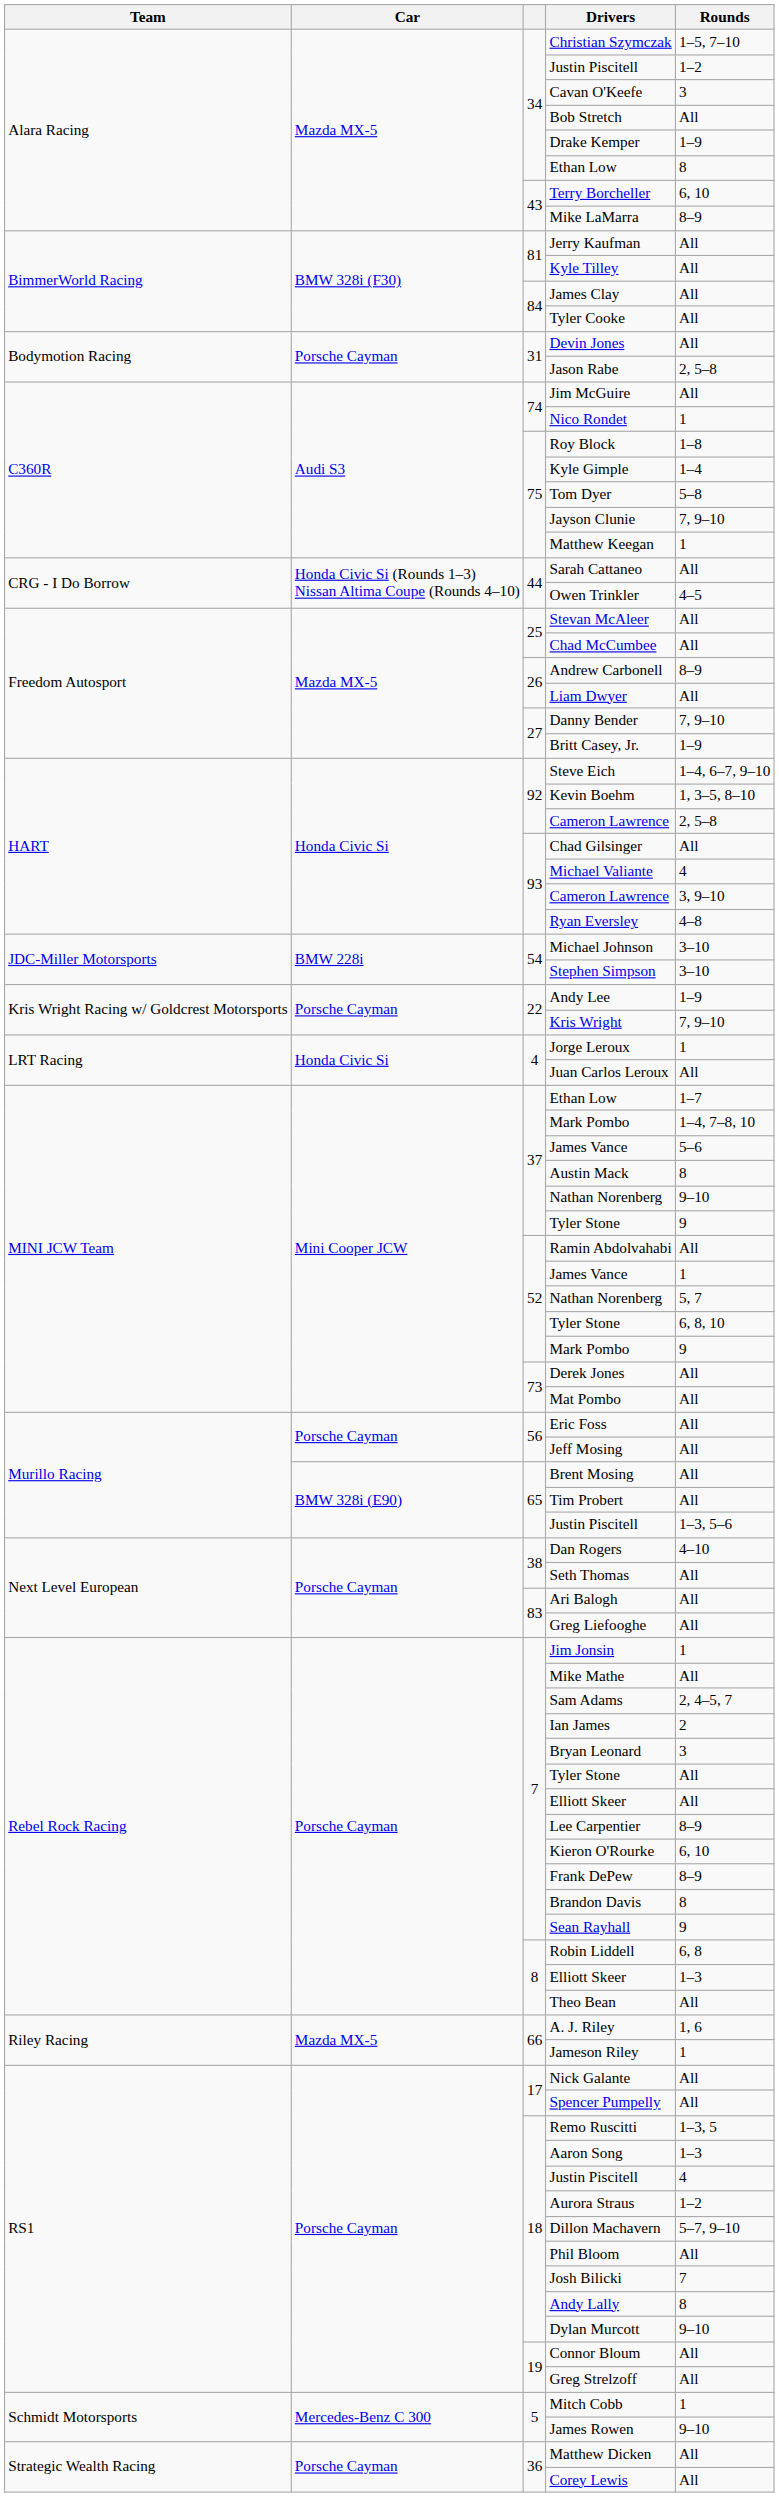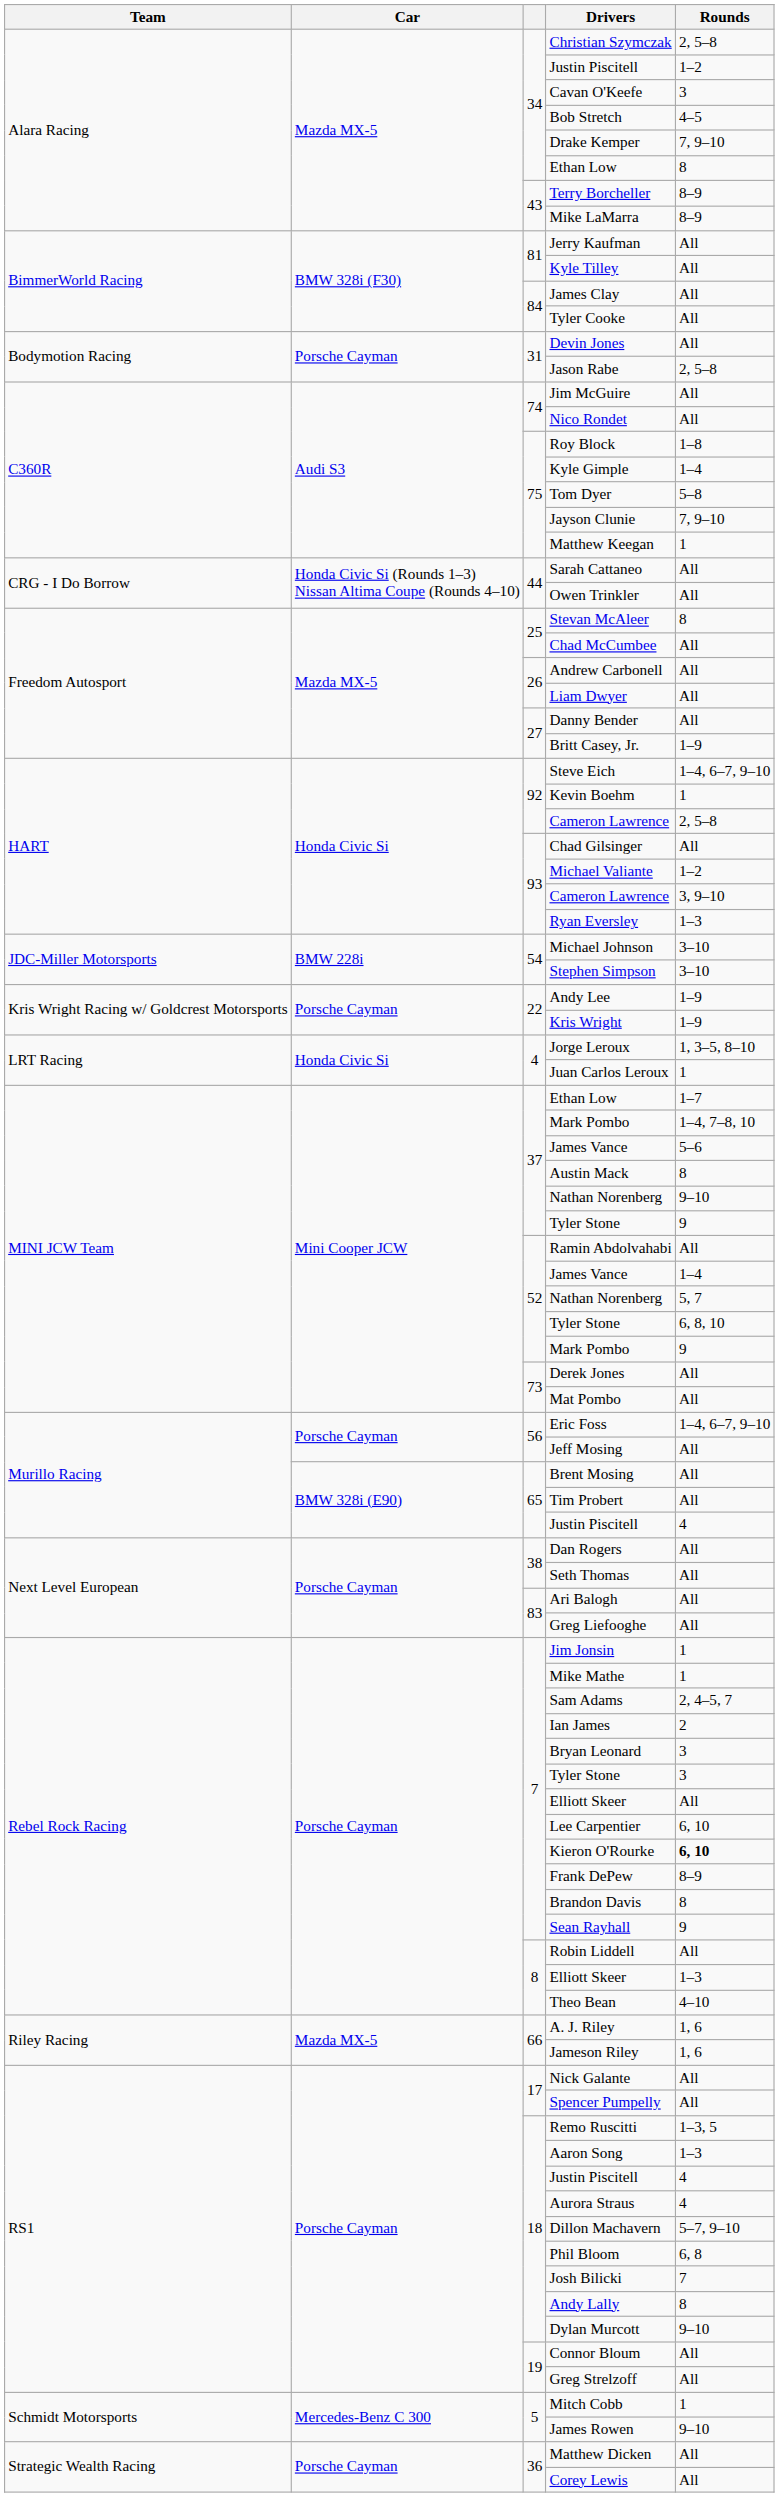Christian Szymczak | Rounds: 1–5, 7–10 -> 2, 5–8
Bob Stretch | Rounds: All -> 4–5
Drake Kemper | Rounds: 1–9 -> 7, 9–10
Terry Borcheller | Rounds: 6, 10 -> 8–9
Nico Rondet | Rounds: 1 -> All
Owen Trinkler | Rounds: 4–5 -> All
Stevan McAleer | Rounds: All -> 8
Andrew Carbonell | Rounds: 8–9 -> All
Danny Bender | Rounds: 7, 9–10 -> All
Kevin Boehm | Rounds: 1, 3–5, 8–10 -> 1
Michael Valiante | Rounds: 4 -> 1–2
Ryan Eversley | Rounds: 4–8 -> 1–3
Kris Wright | Rounds: 7, 9–10 -> 1–9
Jorge Leroux | Rounds: 1 -> 1, 3–5, 8–10
Juan Carlos Leroux | Rounds: All -> 1
52 / James Vance | Rounds: 1 -> 1–4
Eric Foss | Rounds: All -> 1–4, 6–7, 9–10
65 / Justin Piscitell | Rounds: 1–3, 5–6 -> 4
Dan Rogers | Rounds: 4–10 -> All
Mike Mathe | Rounds: All -> 1
7 / Tyler Stone | Rounds: All -> 3
Lee Carpentier | Rounds: 8–9 -> 6, 10
Kieron O'Rourke | Rounds: normal -> bold
Robin Liddell | Rounds: 6, 8 -> All
Theo Bean | Rounds: All -> 4–10
Jameson Riley | Rounds: 1 -> 1, 6
Aurora Straus | Rounds: 1–2 -> 4
Phil Bloom | Rounds: All -> 6, 8
